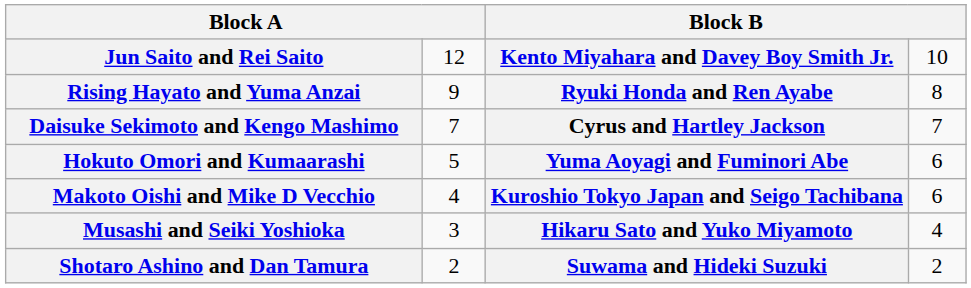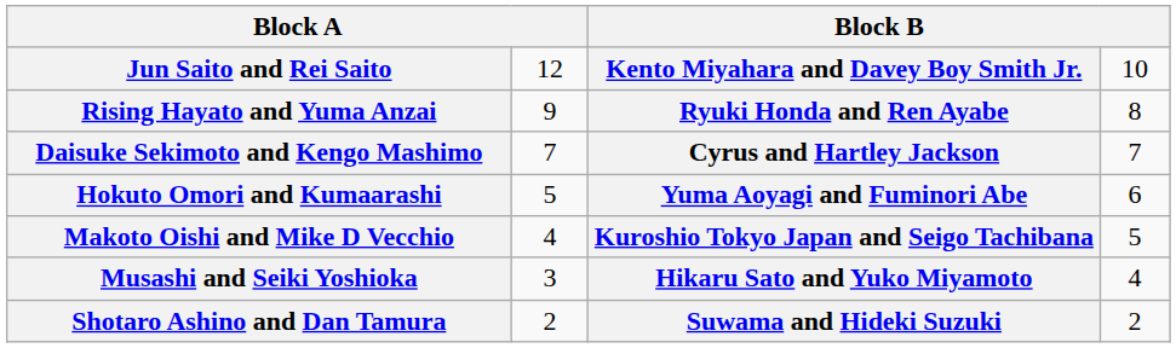Makoto Oishi and Mike D Vecchio | column 4: 6 -> 5
